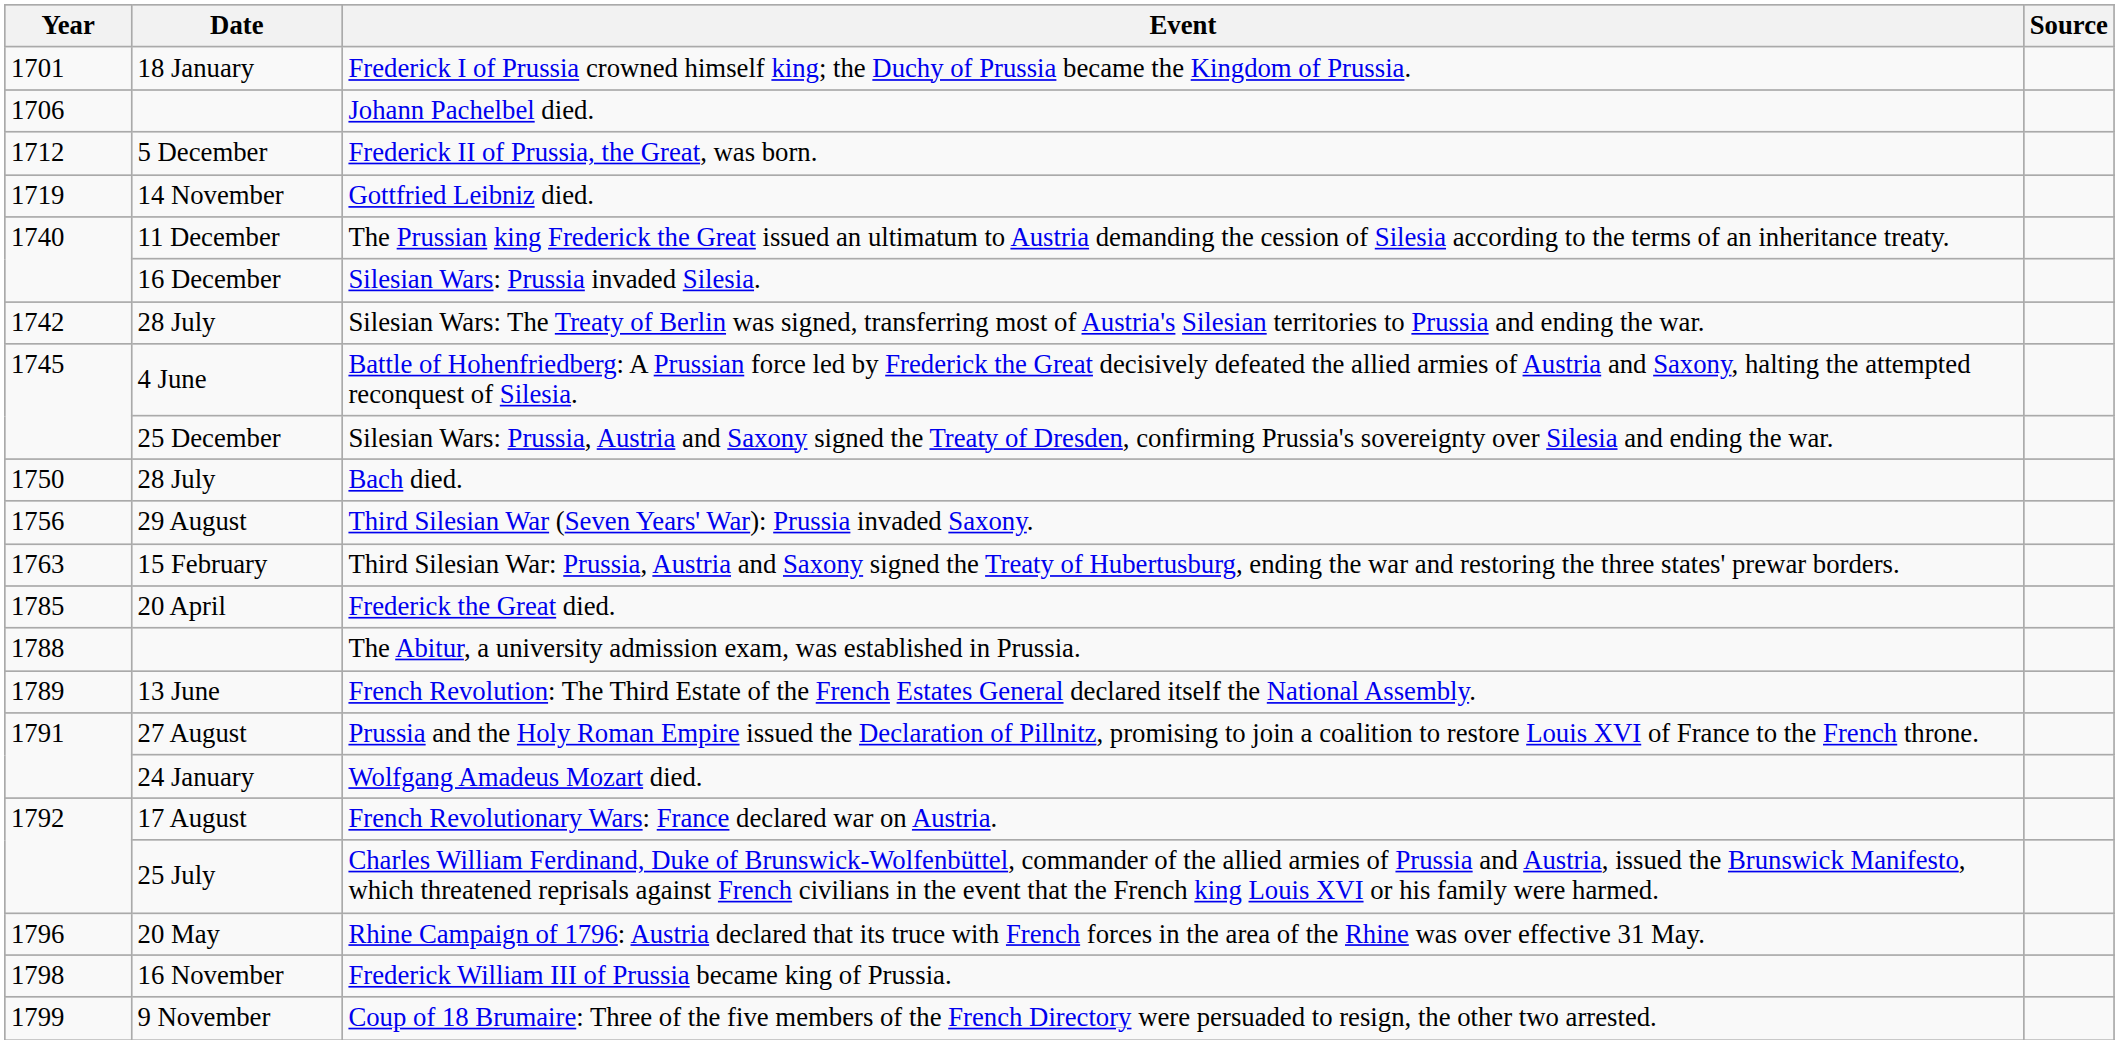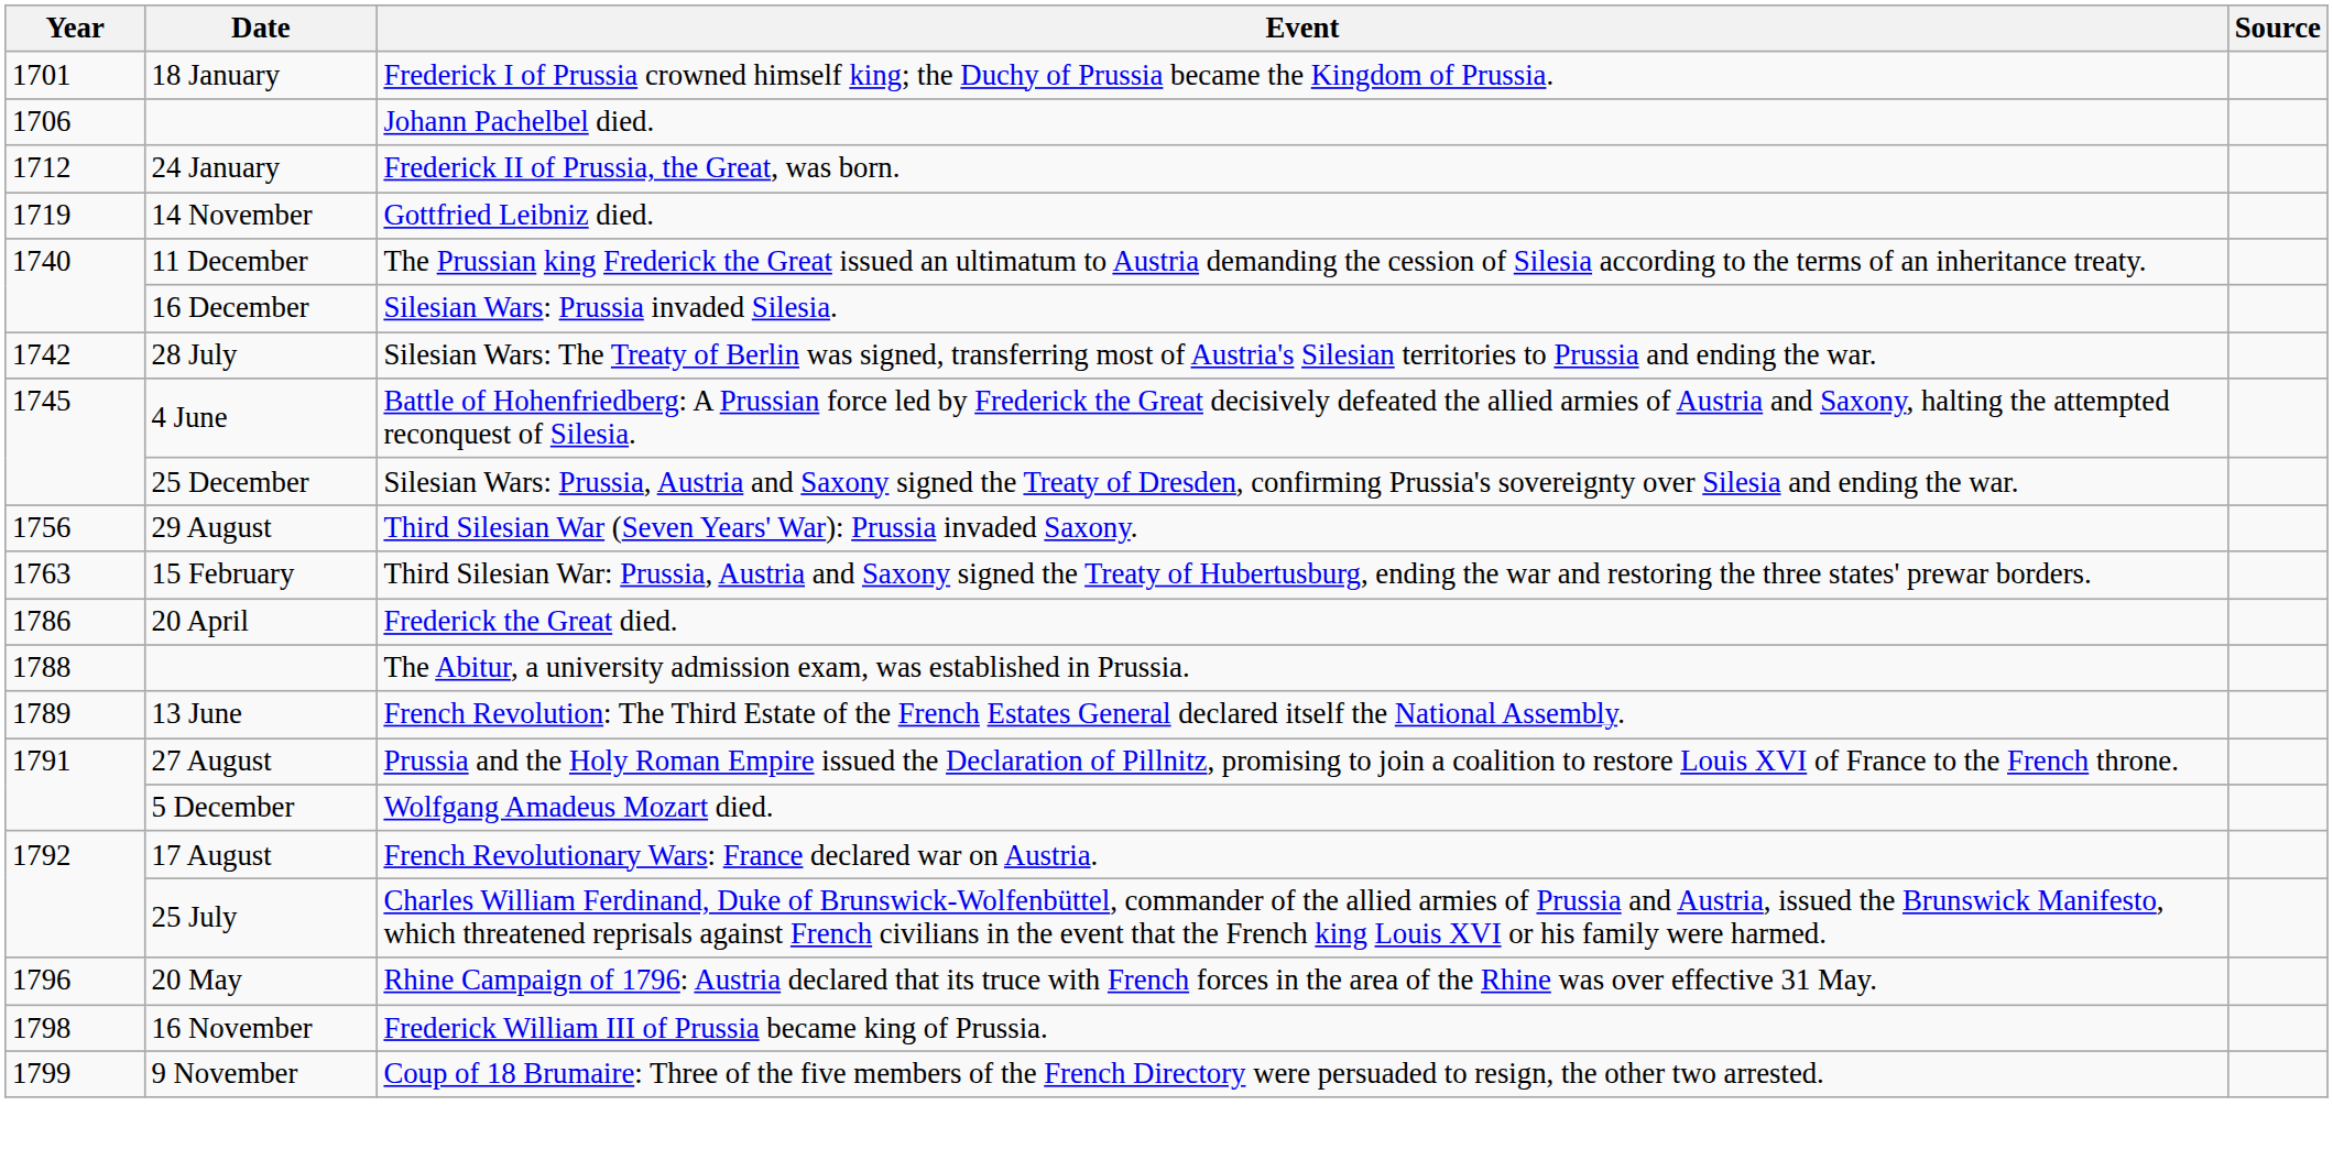Frederick II of Prussia, the Great, was born. | Date: 5 December -> 24 January
- row: 1750 | 28 July | Bach died.
Frederick the Great died. | Year: 1785 -> 1786
Wolfgang Amadeus Mozart died. | Date: 24 January -> 5 December
